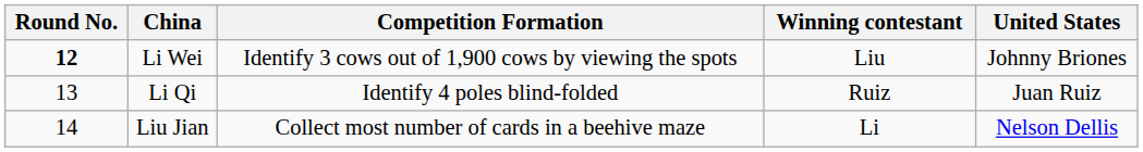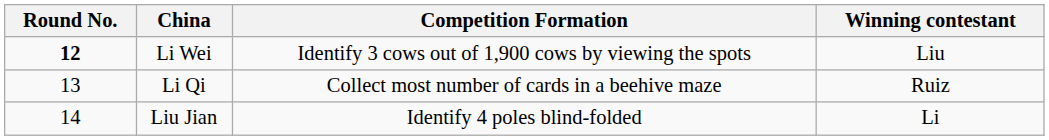- column: United States | Johnny Briones | Juan Ruiz | Nelson Dellis
Li Qi | Competition Formation: Identify 4 poles blind-folded -> Collect most number of cards in a beehive maze
Liu Jian | Competition Formation: Collect most number of cards in a beehive maze -> Identify 4 poles blind-folded
